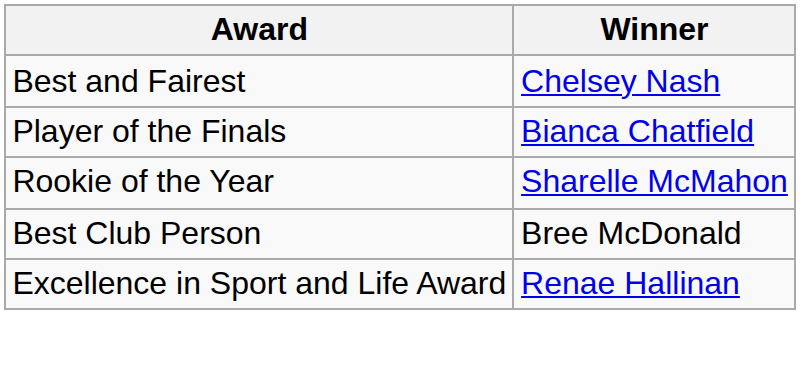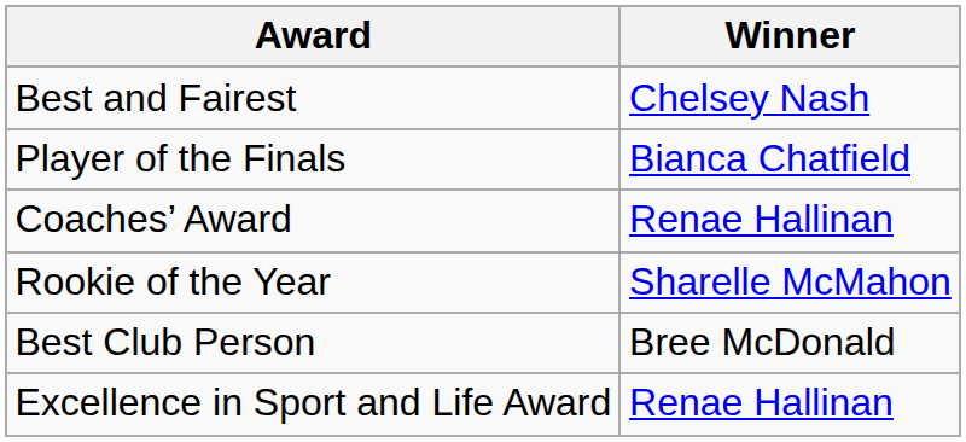+ row: Coaches’ Award | Renae Hallinan
